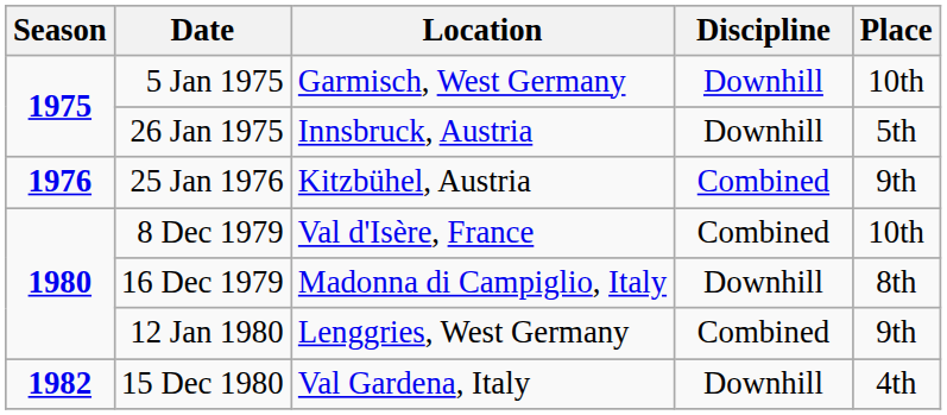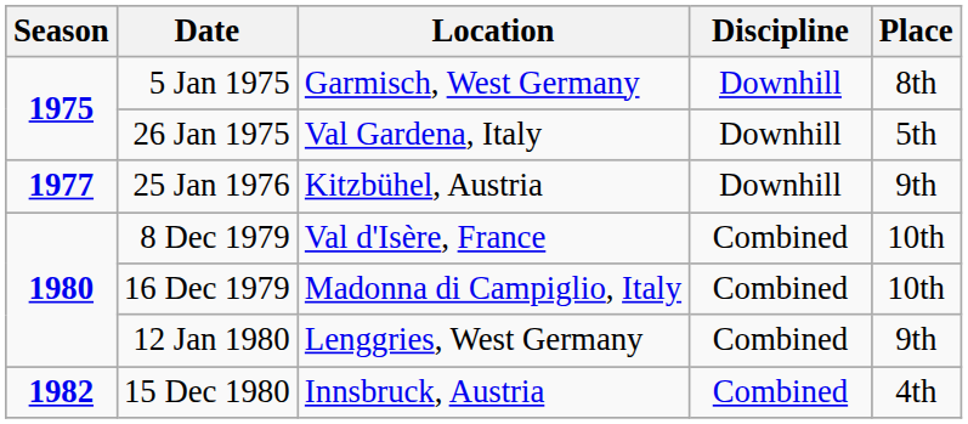5 Jan 1975 | Place: 10th -> 8th
26 Jan 1975 | Location: Innsbruck, Austria -> Val Gardena, Italy
25 Jan 1976 | Season: 1976 -> 1977
25 Jan 1976 | Discipline: Combined -> Downhill
16 Dec 1979 | Discipline: Downhill -> Combined
16 Dec 1979 | Place: 8th -> 10th
15 Dec 1980 | Location: Val Gardena, Italy -> Innsbruck, Austria
15 Dec 1980 | Discipline: Downhill -> Combined
